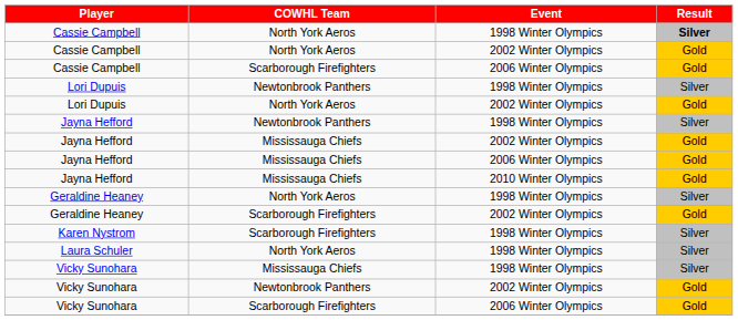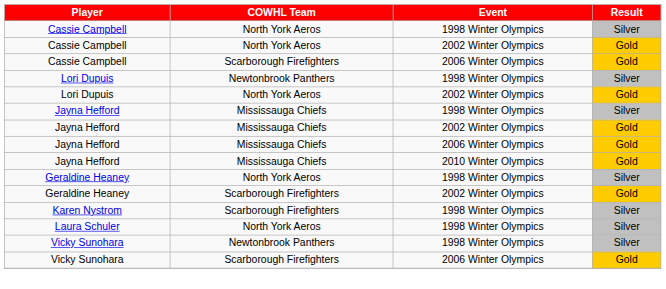Cassie Campbell / 1998 Winter Olympics | Result: bold -> normal
Jayna Hefford / 1998 Winter Olympics | COWHL Team: Newtonbrook Panthers -> Mississauga Chiefs
Vicky Sunohara / 1998 Winter Olympics | COWHL Team: Mississauga Chiefs -> Newtonbrook Panthers
- row: Vicky Sunohara | Newtonbrook Panthers | 2002 Winter Olympics | Gold
